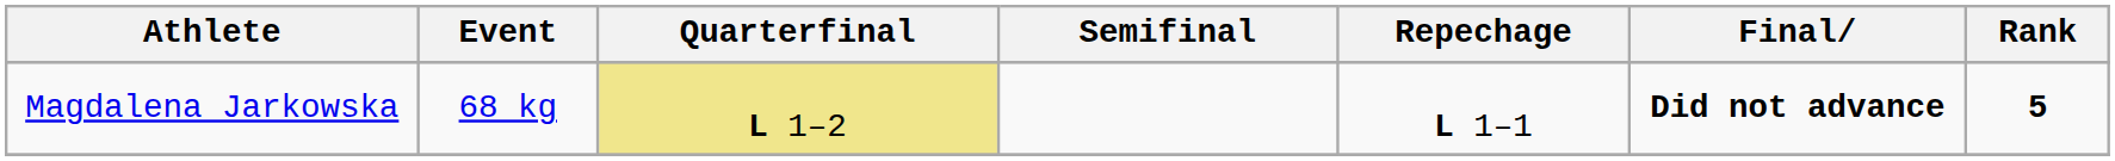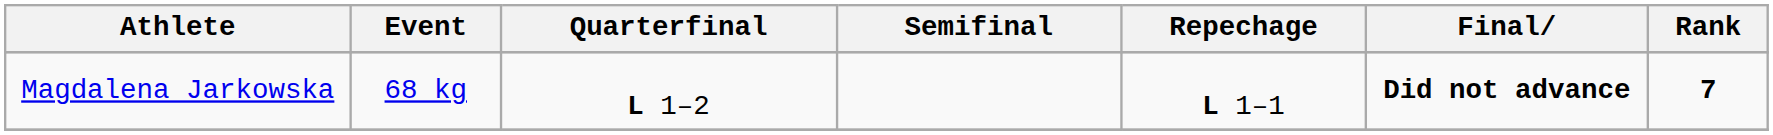Magdalena Jarkowska | Quarterfinal: khaki background -> no background
Magdalena Jarkowska | Rank: 5 -> 7
